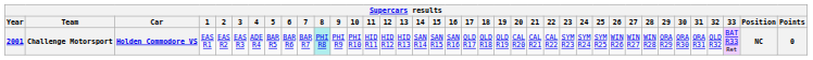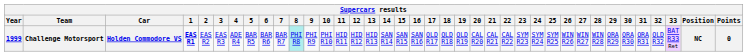Challenge Motorsport | Year: 2001 -> 1999
Challenge Motorsport | 1: normal -> bold
